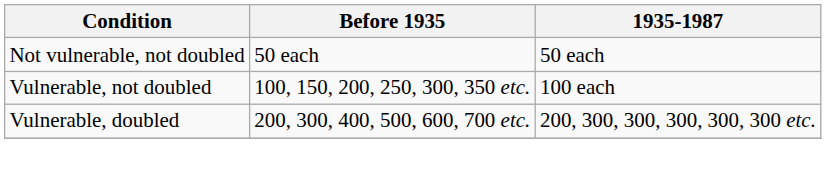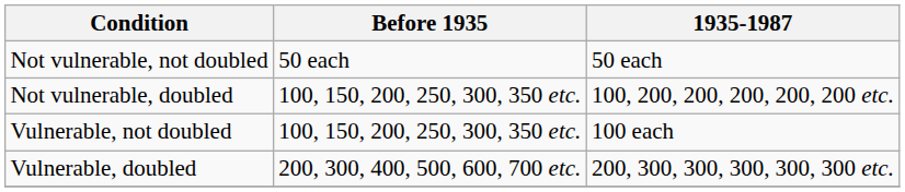+ row: Not vulnerable, doubled | 100, 150, 200, 250, 300, 350 etc. | 100, 200, 200, 200, 200, 200 etc.
